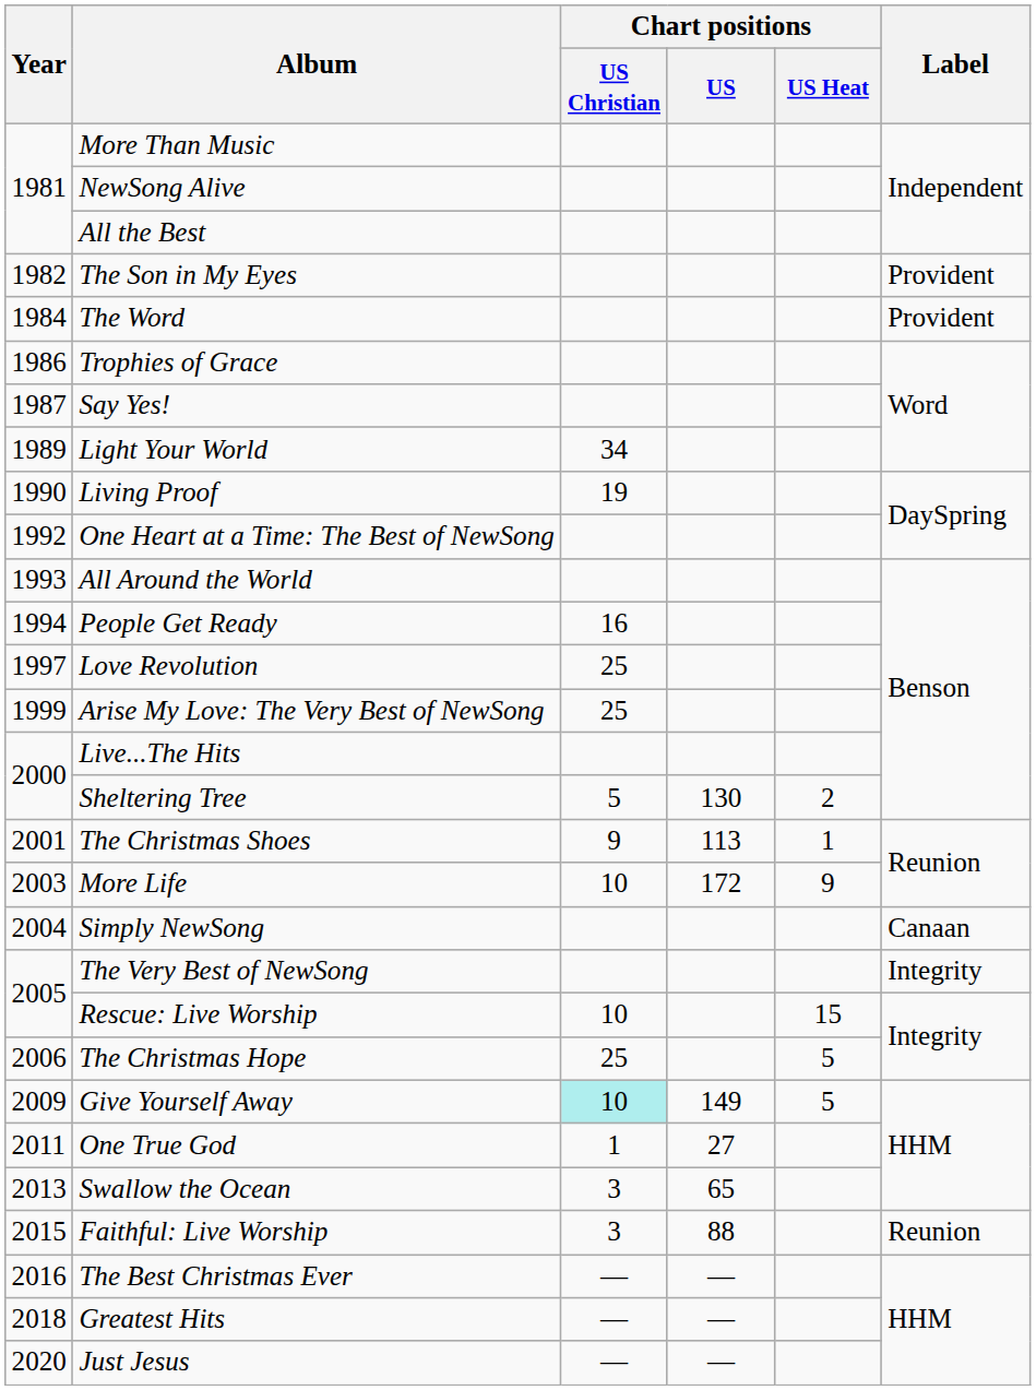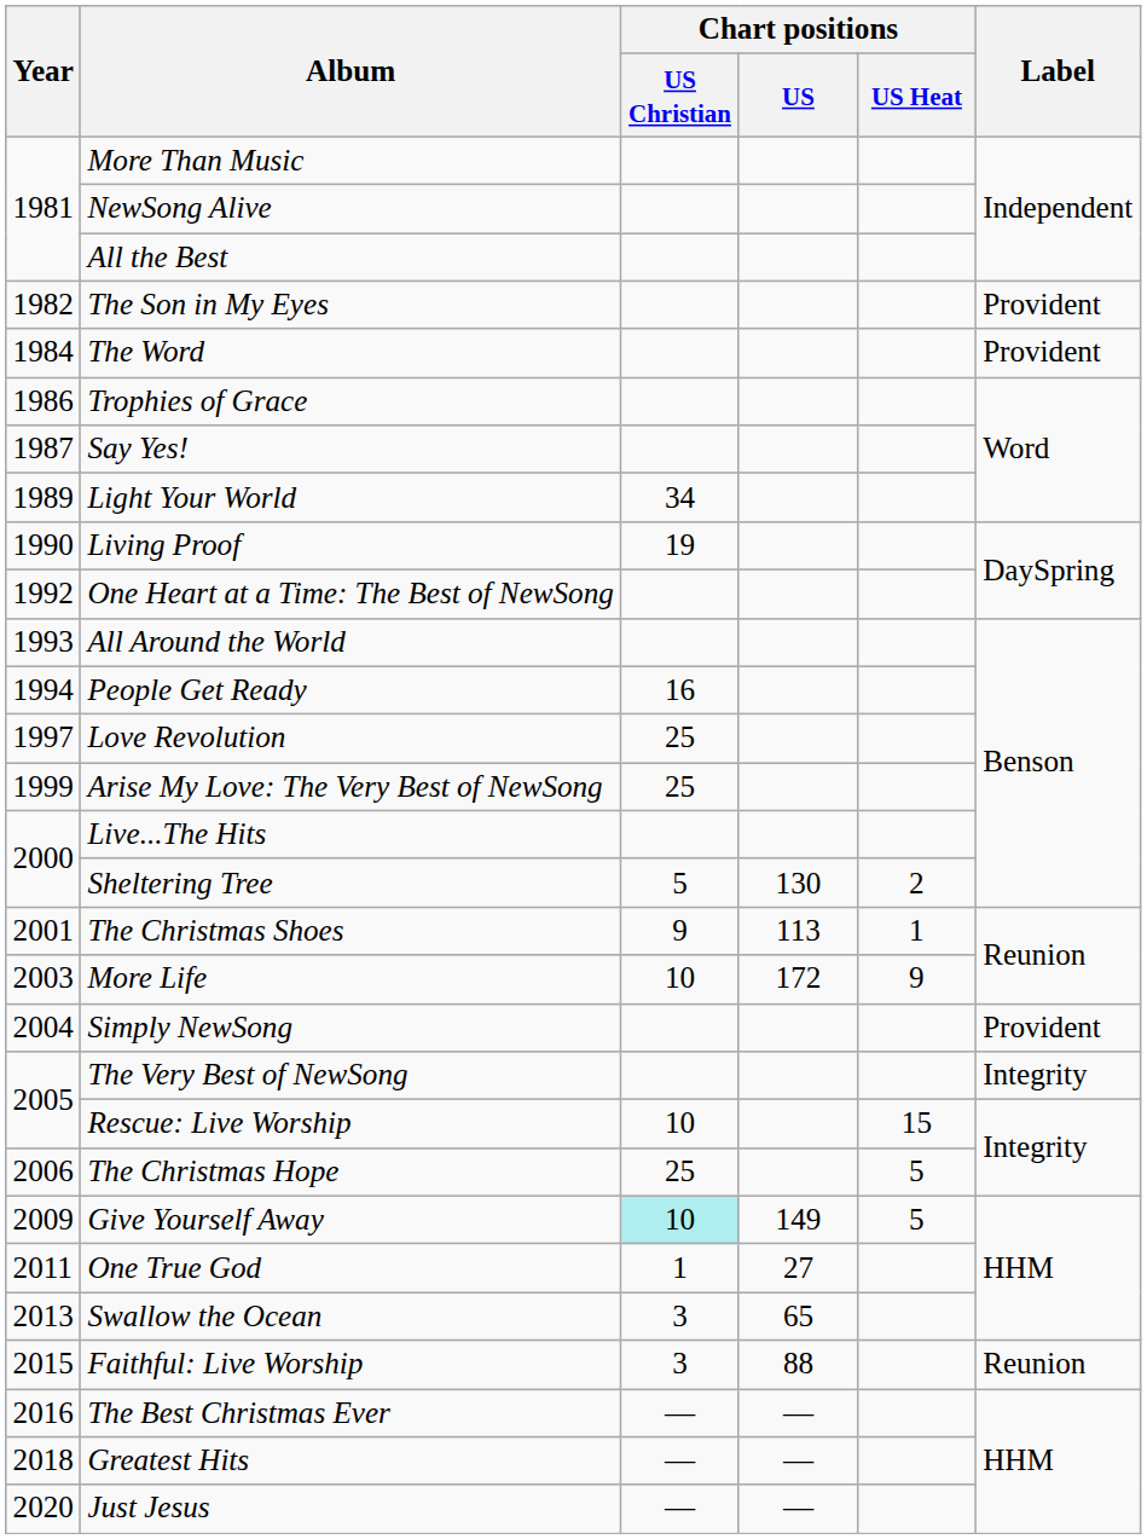Simply NewSong | Label: Canaan -> Provident
